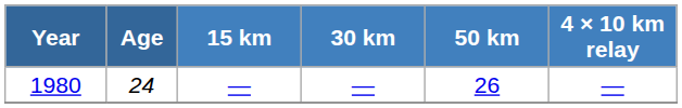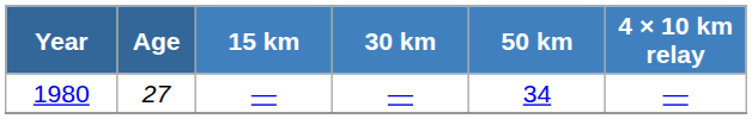1980 | Age: 24 -> 27
1980 | 50 km: 26 -> 34
